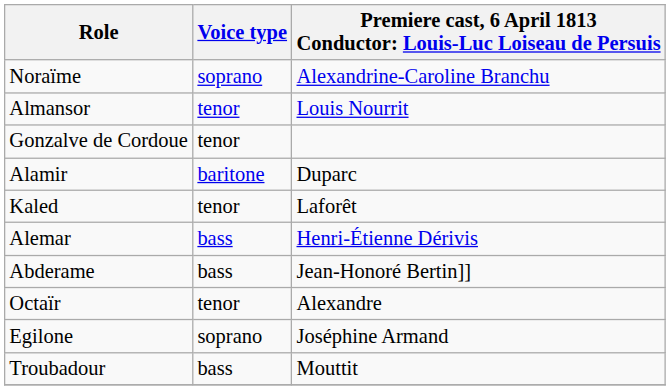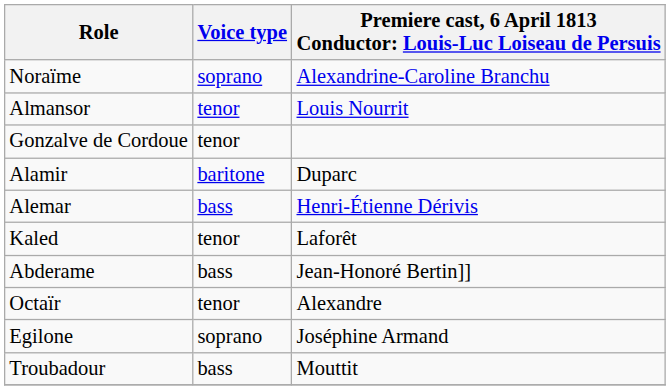rows swapped: Kaled <-> Alemar
